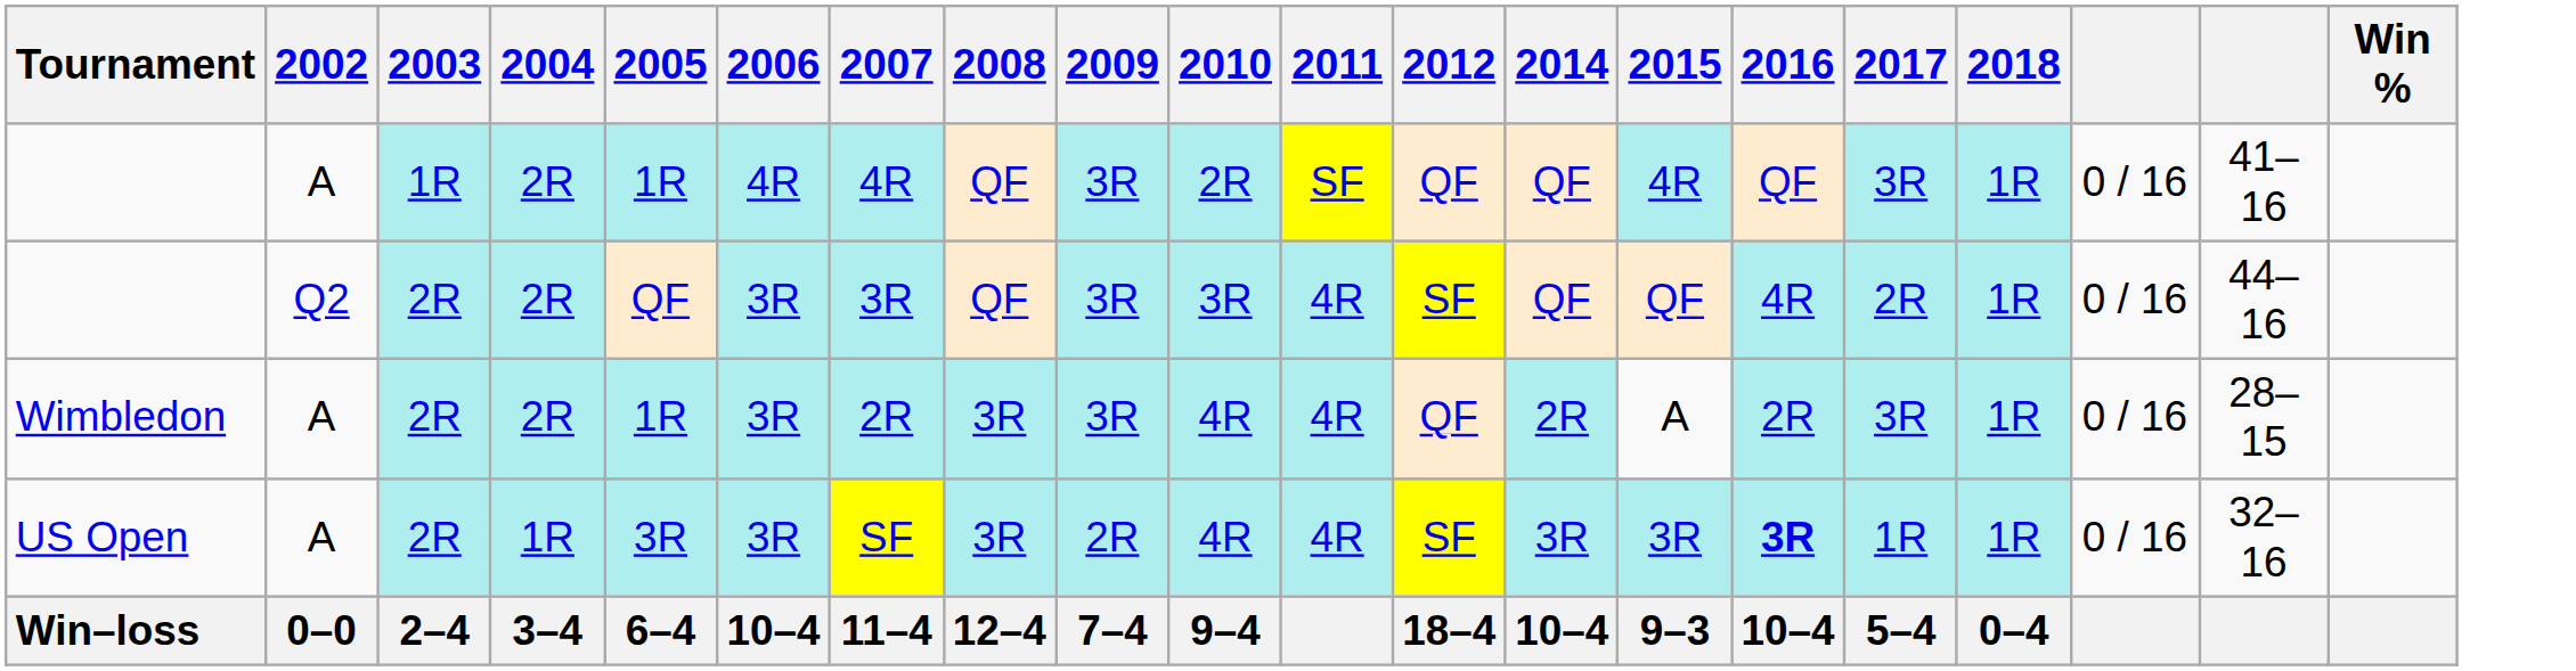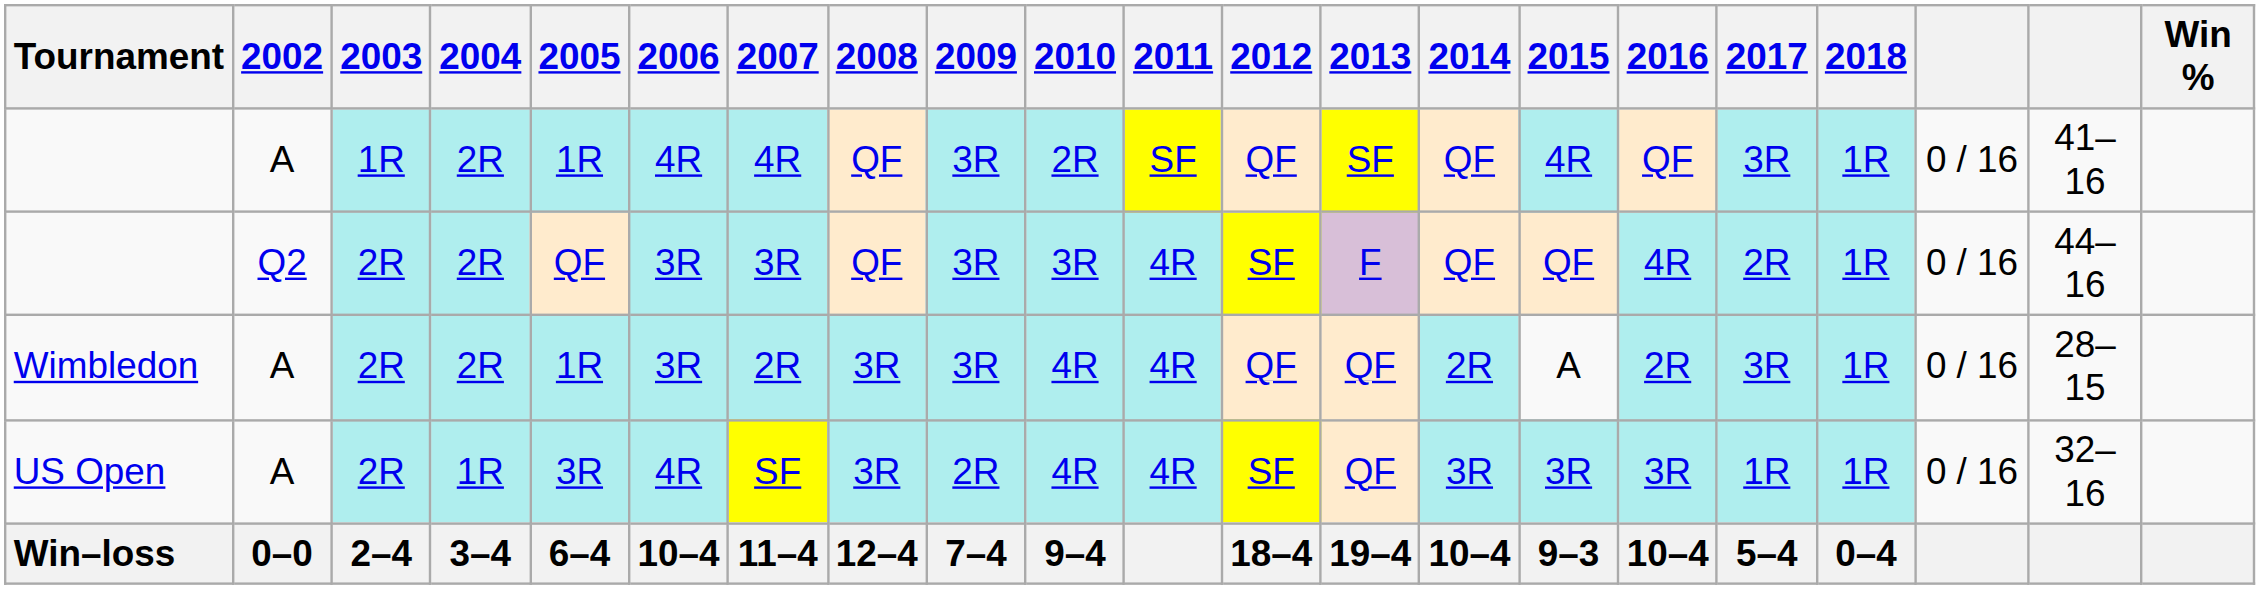+ column: 2013 | SF | F | QF | QF | 19–4
US Open | 2006: 3R -> 4R
US Open | 2016: bold -> normal
